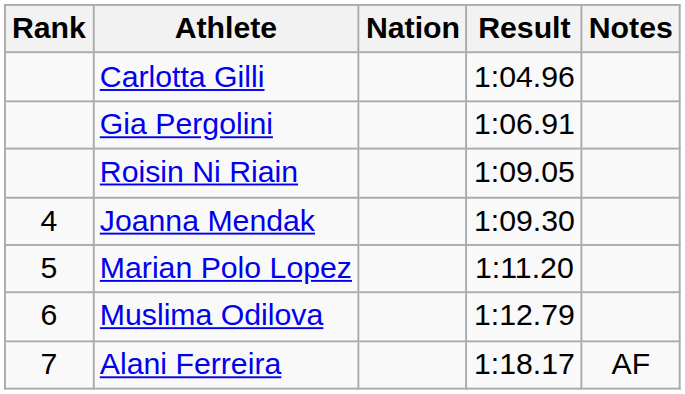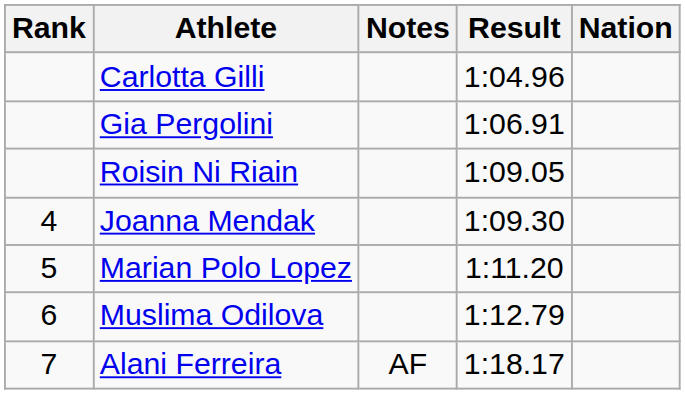columns swapped: Nation <-> Notes
